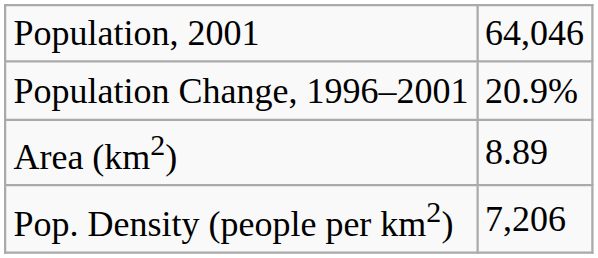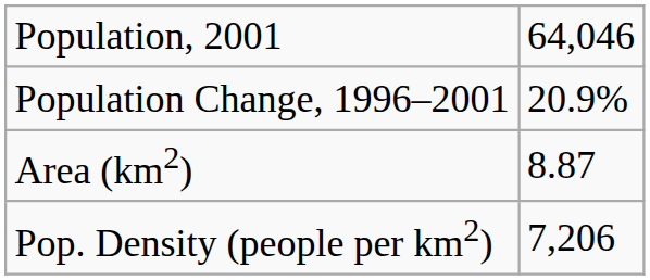Area (km2) | column 2: 8.89 -> 8.87
